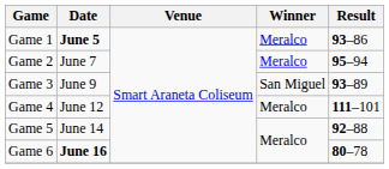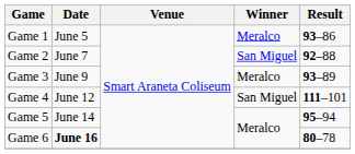Game 1 | Date: bold -> normal
Game 2 | Winner: Meralco -> San Miguel
Game 2 | Result: 95–94 -> 92–88
Game 3 | Winner: San Miguel -> Meralco
Game 4 | Winner: Meralco -> San Miguel
Game 5 | Result: 92–88 -> 95–94
